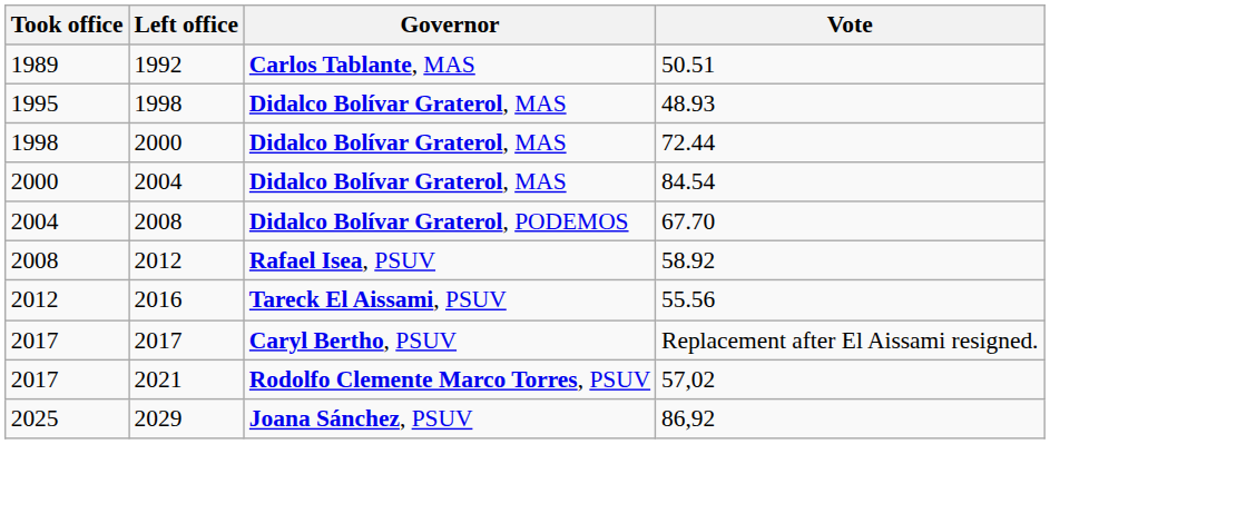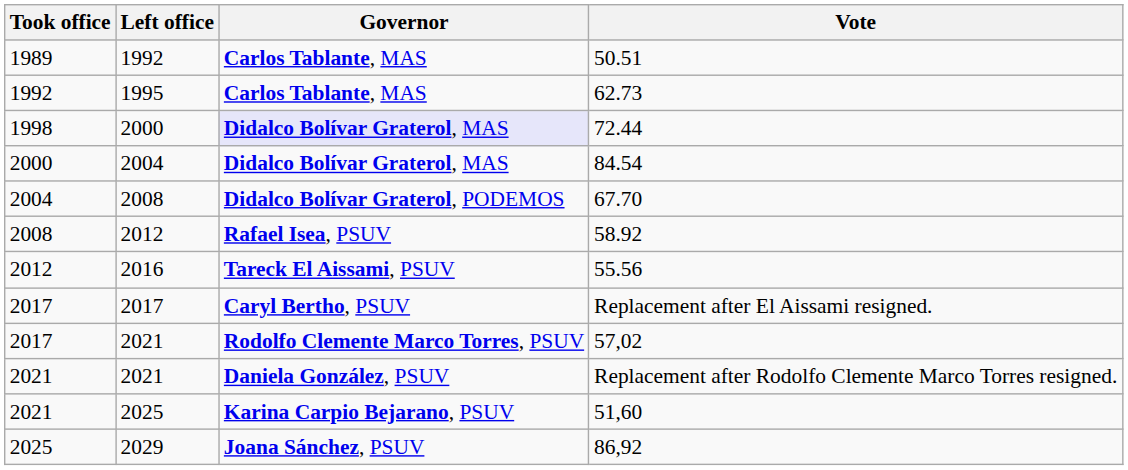+ row: 1992 | 1995 | Carlos Tablante, MAS | 62.73
- row: 1995 | 1998 | Didalco Bolívar Graterol, MAS | 48.93
72.44 | Governor: no background -> lavender background
+ row: 2021 | 2021 | Daniela González, PSUV | Replacement after Rodolfo Clemente Marco Torres resigned.
+ row: 2021 | 2025 | Karina Carpio Bejarano, PSUV | 51,60
